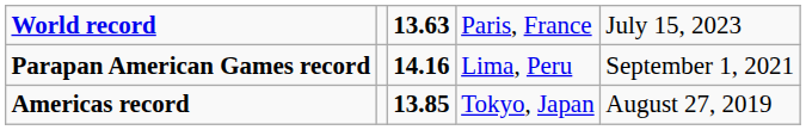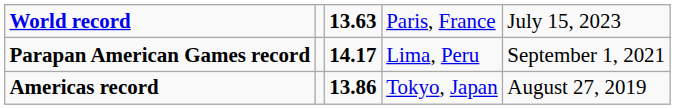Parapan American Games record | column 3: 14.16 -> 14.17
Americas record | column 3: 13.85 -> 13.86
